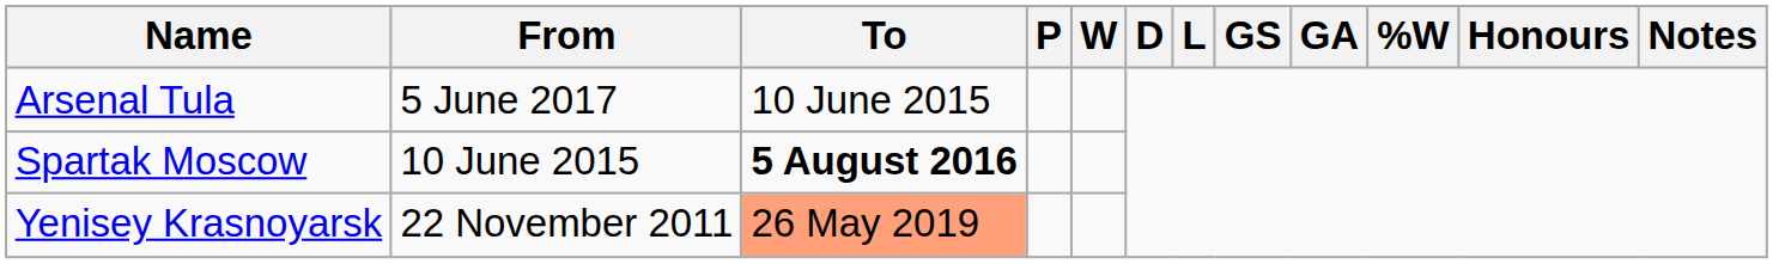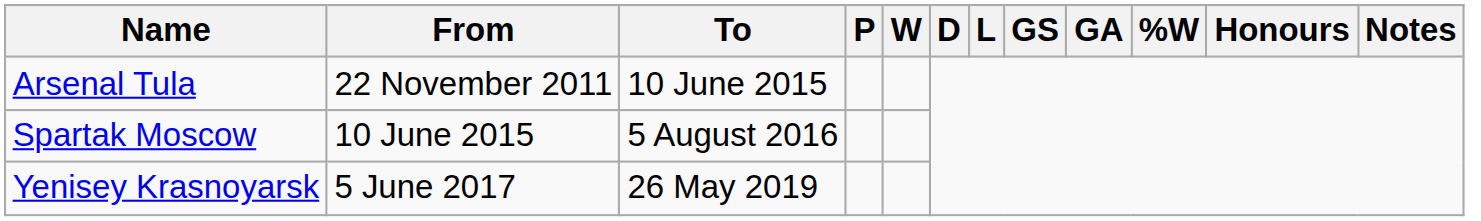Arsenal Tula | From: 5 June 2017 -> 22 November 2011
Spartak Moscow | To: bold -> normal
Yenisey Krasnoyarsk | From: 22 November 2011 -> 5 June 2017
Yenisey Krasnoyarsk | To: lightsalmon background -> no background
